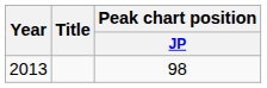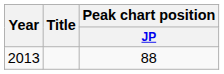2013 | Peak chart position / JP: 98 -> 88
